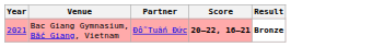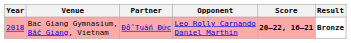+ column: Opponent | Leo Rolly Carnando Daniel Marthin
Bac Giang Gymnasium, Bắc Giang, Vietnam | Year: 2021 -> 2018
